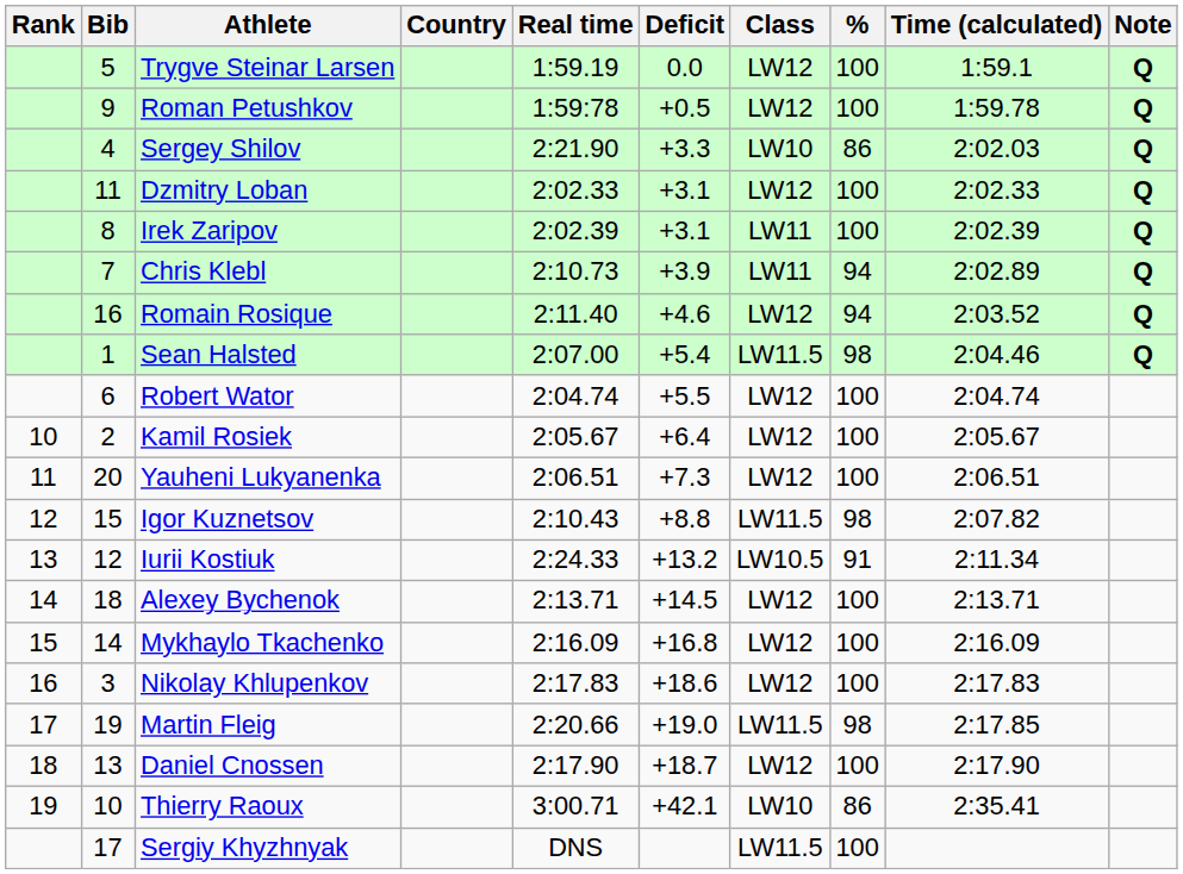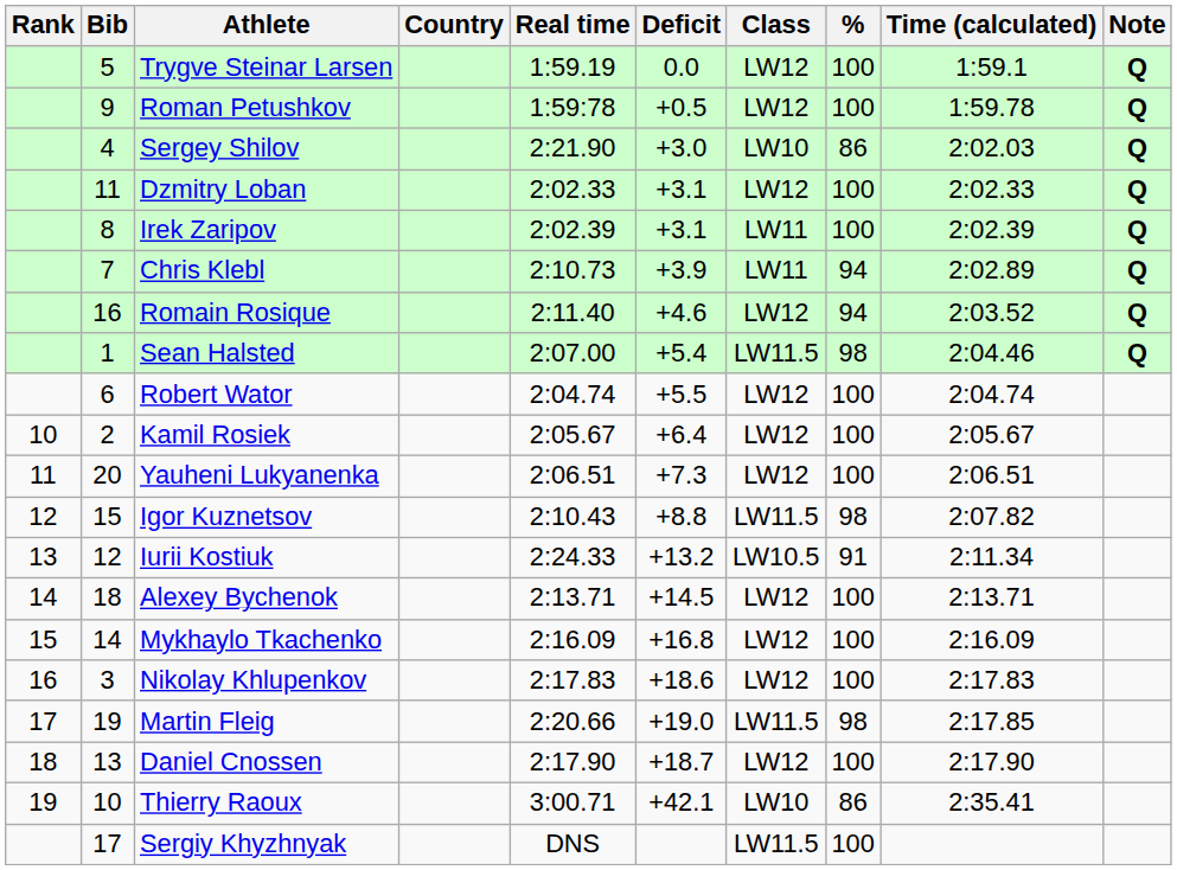Sergey Shilov | Deficit: +3.3 -> +3.0
